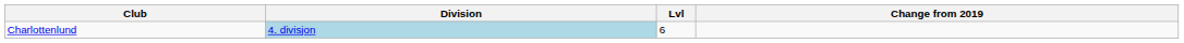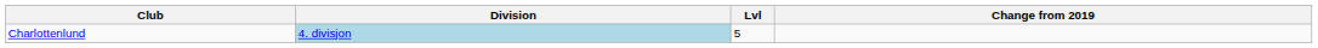Charlottenlund | Lvl: 6 -> 5
